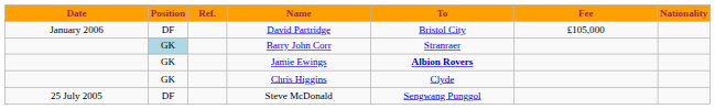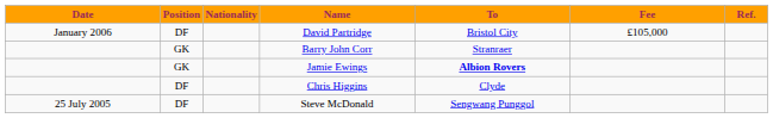columns swapped: Nationality <-> Ref.
Barry John Corr | Position: lightblue background -> no background
Chris Higgins | Position: GK -> DF
